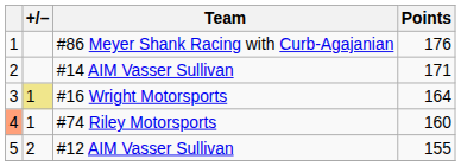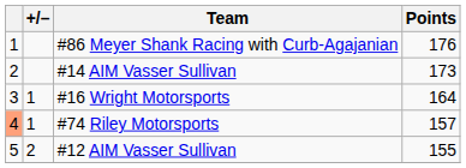#14 AIM Vasser Sullivan | Points: 171 -> 173
#16 Wright Motorsports | +/–: khaki background -> no background
#74 Riley Motorsports | Points: 160 -> 157
